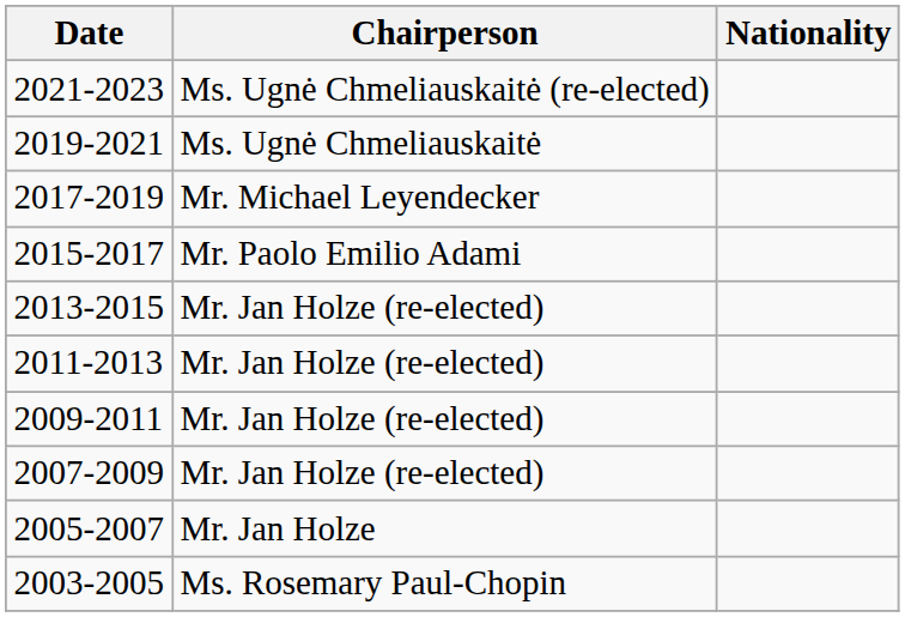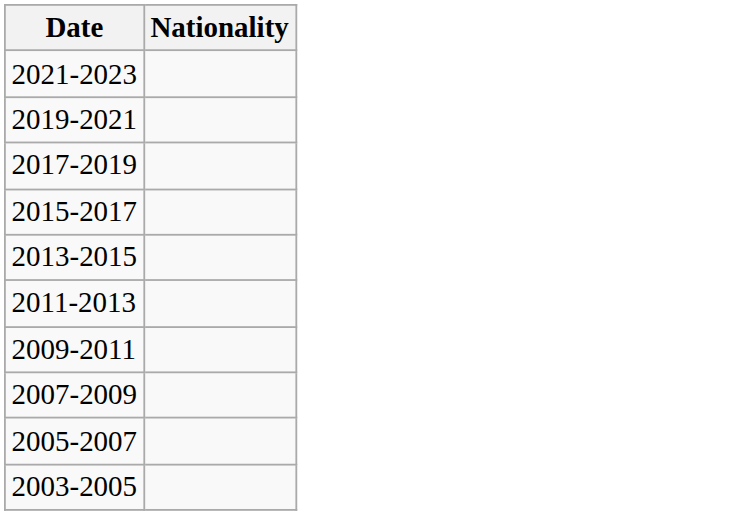- column: Chairperson | Ms. Ugnė Chmeliauskaitė (re-elected) | Ms. Ugnė Chmeliauskaitė | Mr. Michael Leyendecker | Mr. Paolo Emilio Adami | Mr. Jan Holze (re-elected) | Mr. Jan Holze (re-elected) | Mr. Jan Holze (re-elected) | Mr. Jan Holze (re-elected) | Mr. Jan Holze | Ms. Rosemary Paul-Chopin
